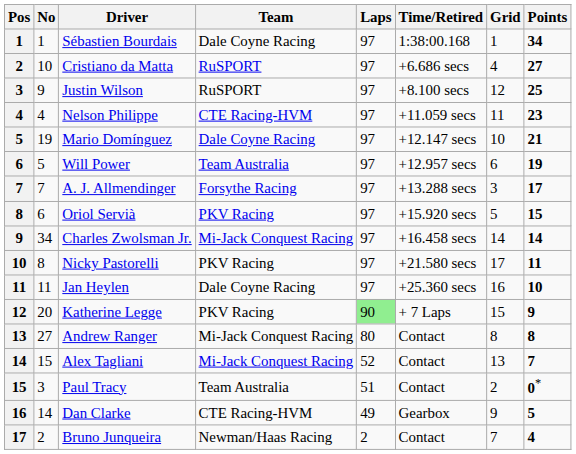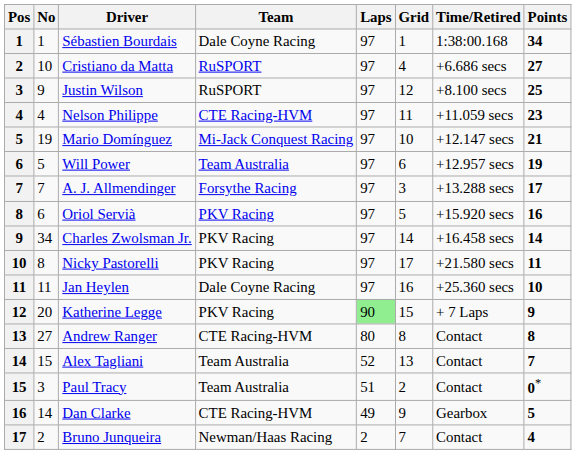columns swapped: Time/Retired <-> Grid
Mario Domínguez | Team: Dale Coyne Racing -> Mi-Jack Conquest Racing
Oriol Servià | Points: 15 -> 16
Charles Zwolsman Jr. | Team: Mi-Jack Conquest Racing -> PKV Racing
Andrew Ranger | Team: Mi-Jack Conquest Racing -> CTE Racing-HVM
Alex Tagliani | Team: Mi-Jack Conquest Racing -> Team Australia
